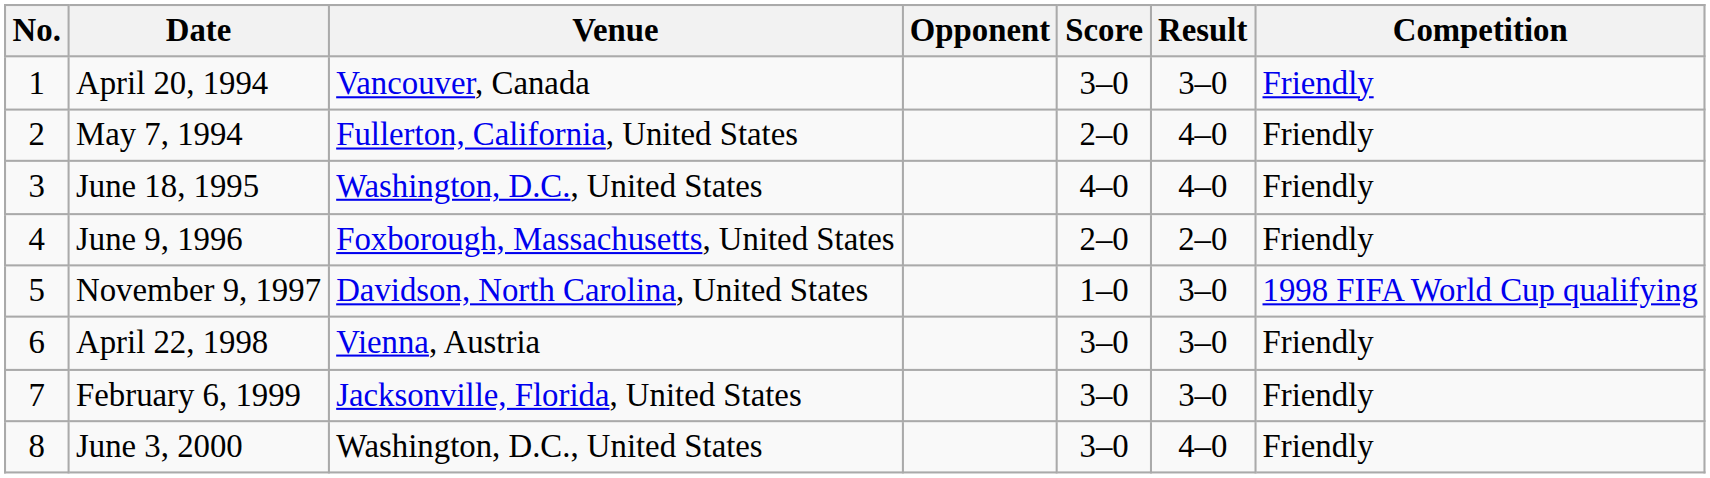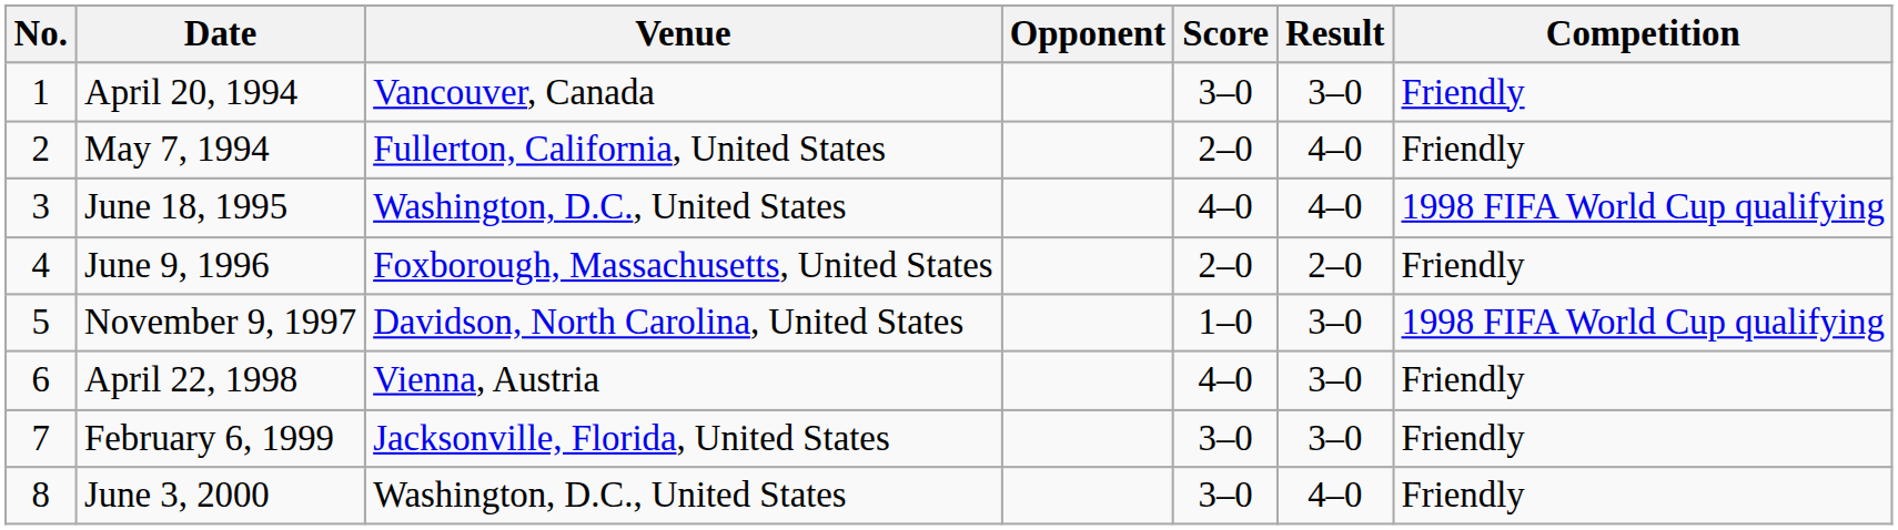June 18, 1995 | Competition: Friendly -> 1998 FIFA World Cup qualifying
April 22, 1998 | Score: 3–0 -> 4–0
